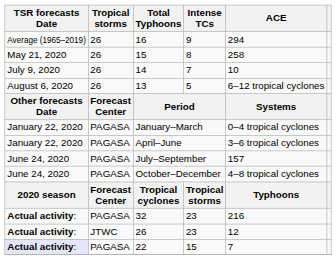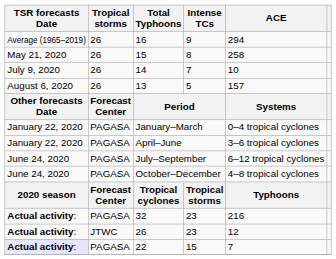13 | ACE: 6–12 tropical cyclones -> 157
July–September | ACE: 157 -> 6–12 tropical cyclones
